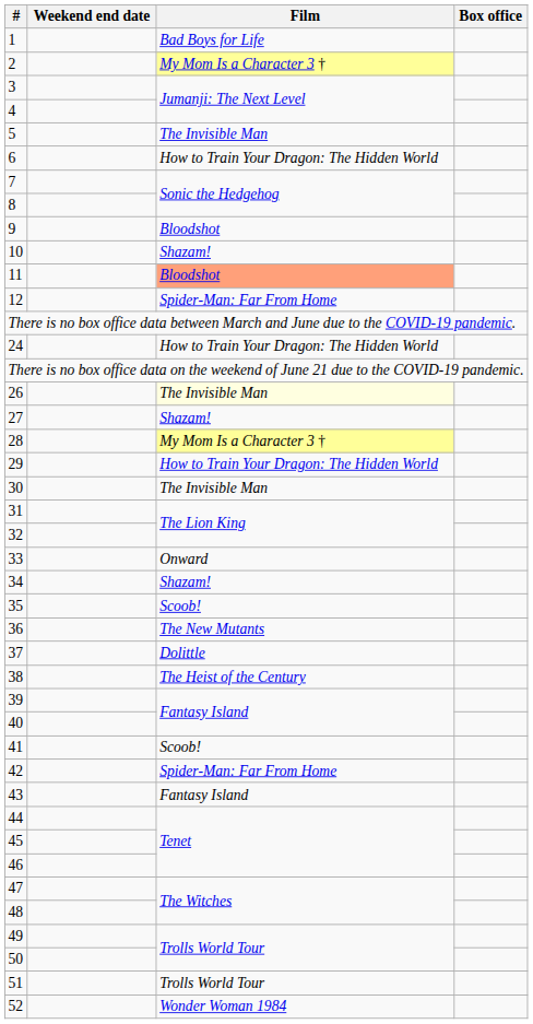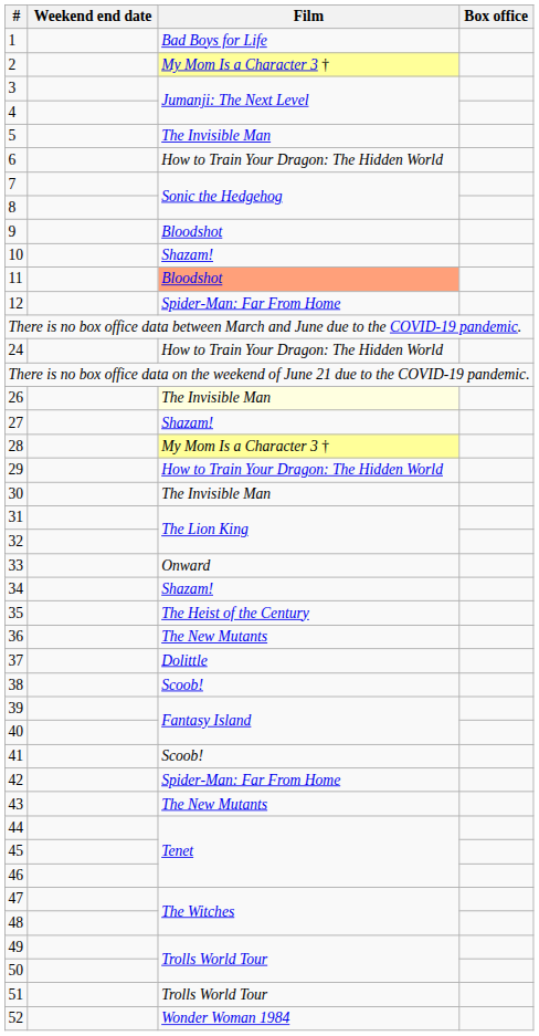35 | Film: Scoob! -> The Heist of the Century
38 | Film: The Heist of the Century -> Scoob!
43 | Film: Fantasy Island -> The New Mutants
